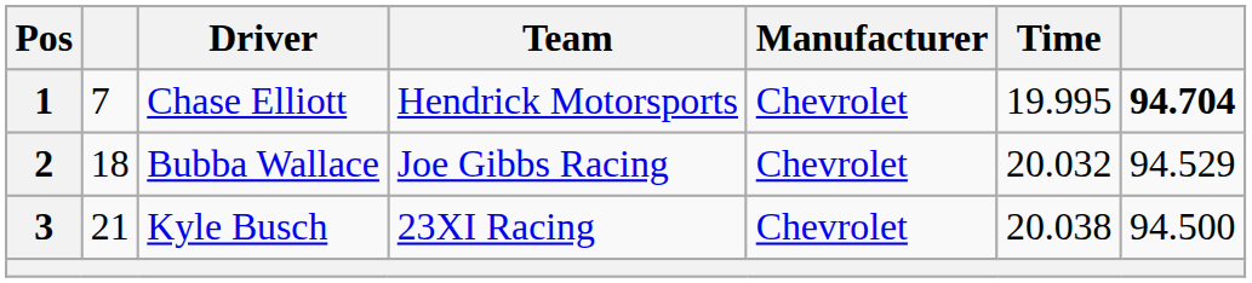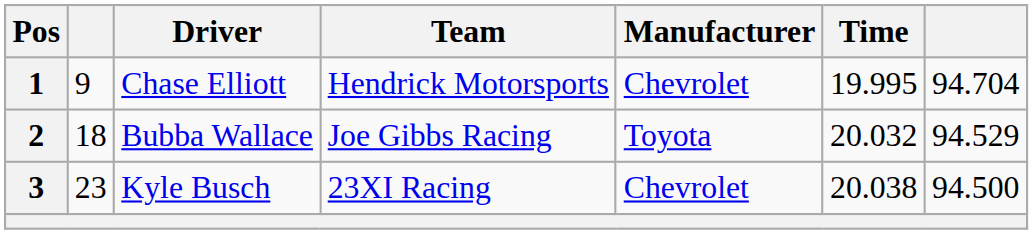1 | column 2: 7 -> 9
1 | column 7: bold -> normal
2 | Manufacturer: Chevrolet -> Toyota
3 | column 2: 21 -> 23
